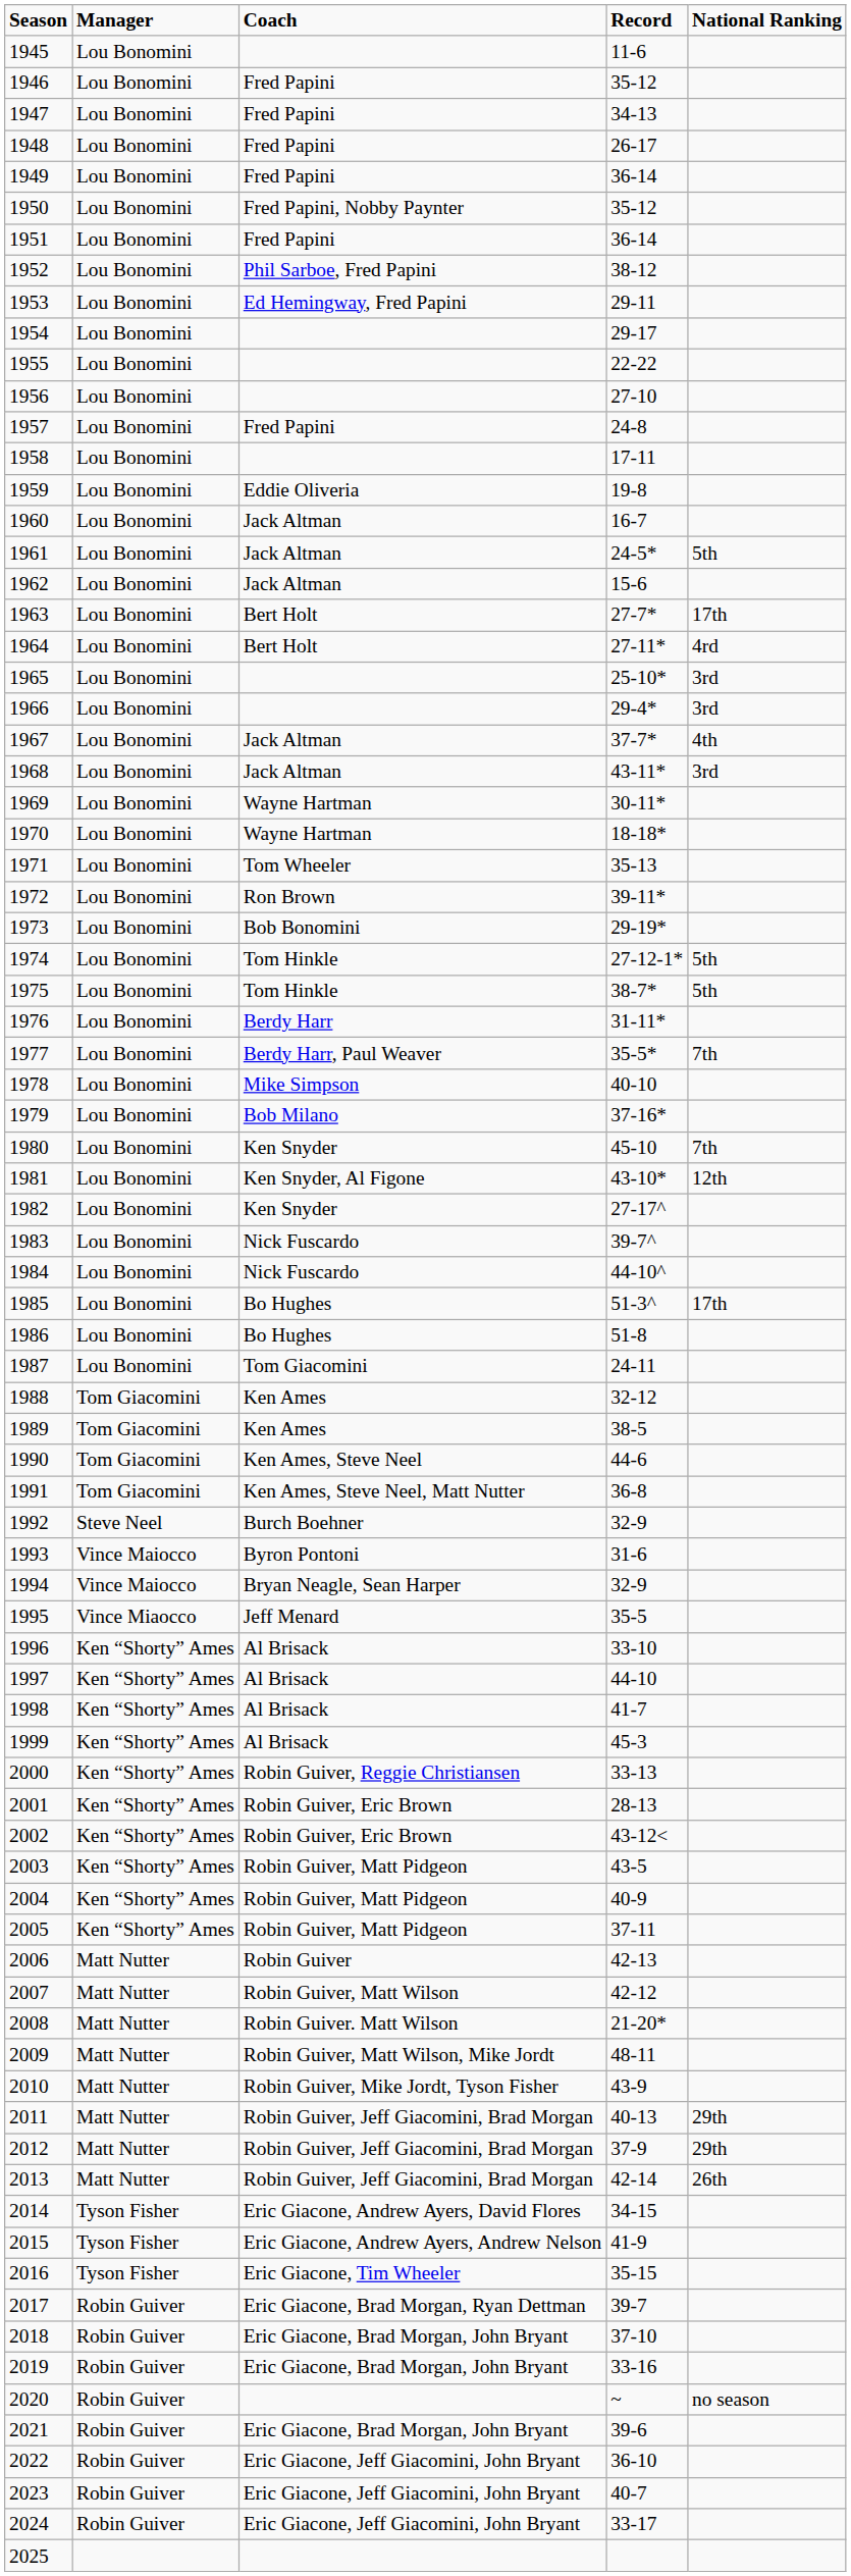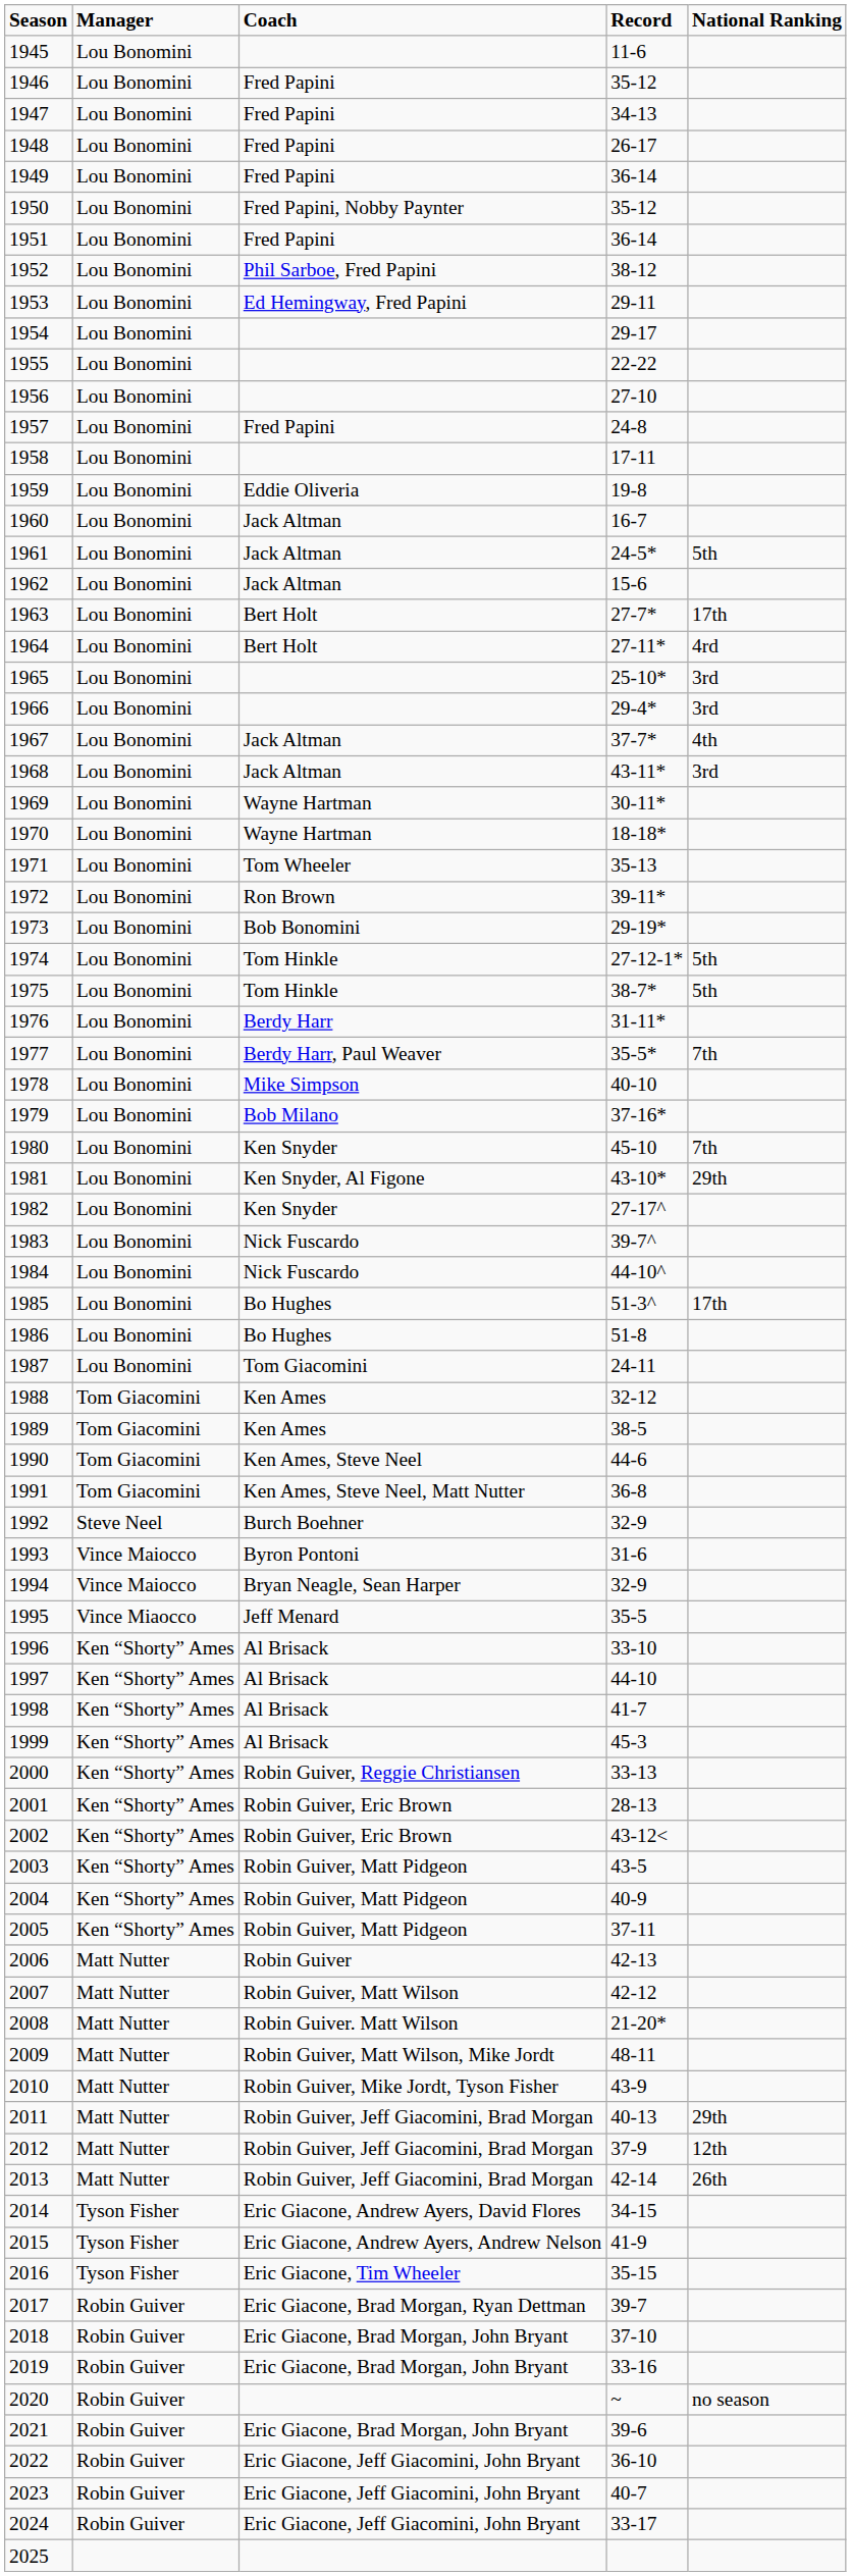1981 | National Ranking: 12th -> 29th
2012 | National Ranking: 29th -> 12th
